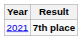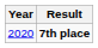7th place | Year: 2021 -> 2020
